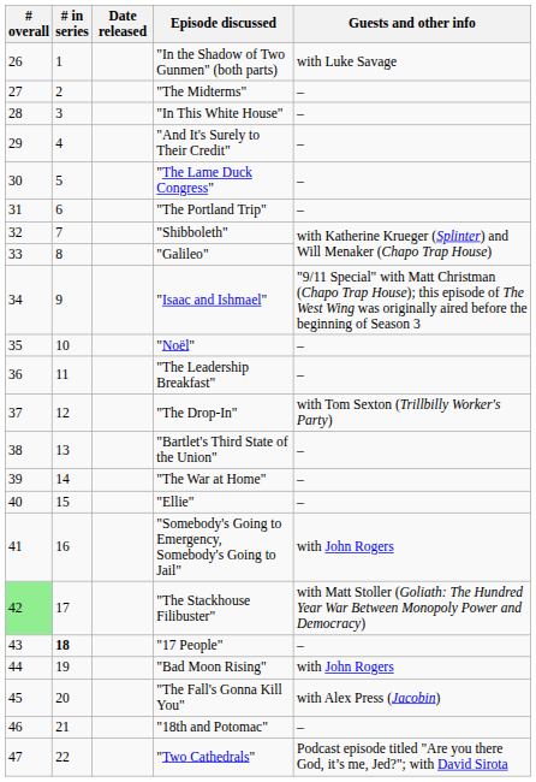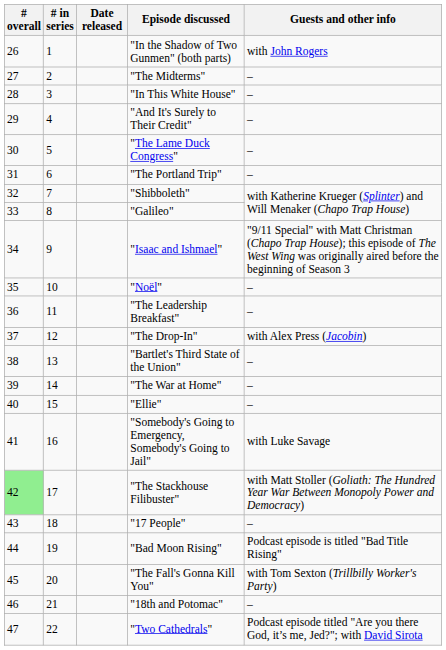"In the Shadow of Two Gunmen" (both parts) | Guests and other info: with Luke Savage -> with John Rogers
"The Drop-In" | Guests and other info: with Tom Sexton (Trillbilly Worker's Party) -> with Alex Press (Jacobin)
"Somebody's Going to Emergency, Somebody's Going to Jail" | Guests and other info: with John Rogers -> with Luke Savage
"17 People" | # in series: bold -> normal
"Bad Moon Rising" | Guests and other info: with John Rogers -> Podcast episode is titled "Bad Title Rising"
"The Fall's Gonna Kill You" | Guests and other info: with Alex Press (Jacobin) -> with Tom Sexton (Trillbilly Worker's Party)
